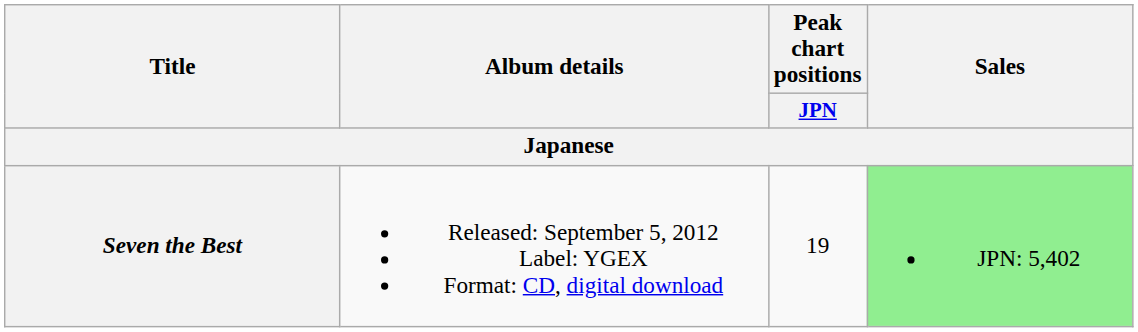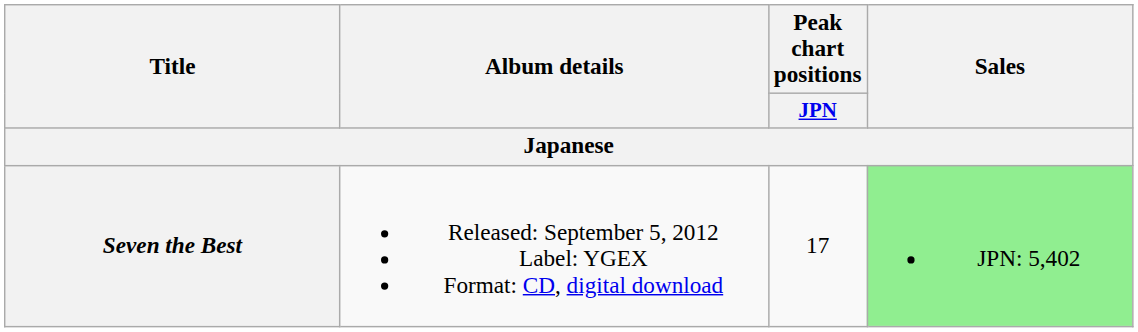Seven the Best | Peak chart positions / JPN: 19 -> 17
